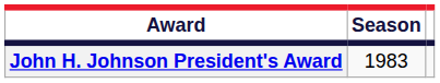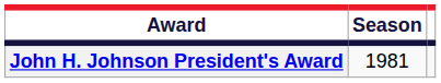John H. Johnson President's Award | Season: 1983 -> 1981
